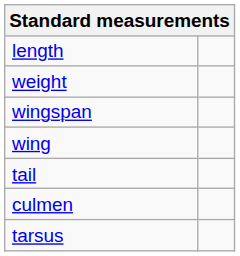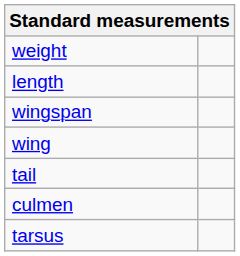rows swapped: length <-> weight
